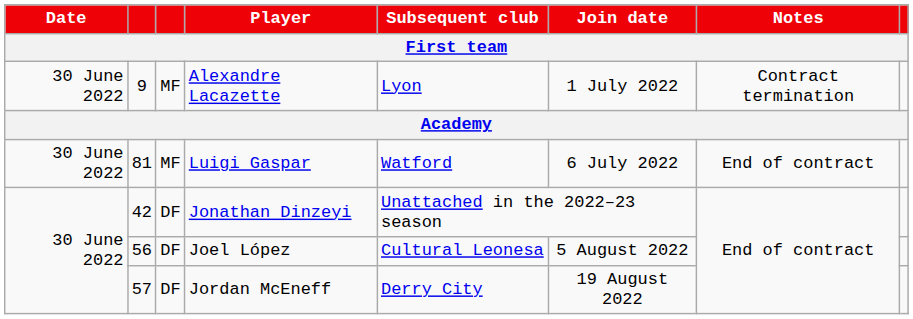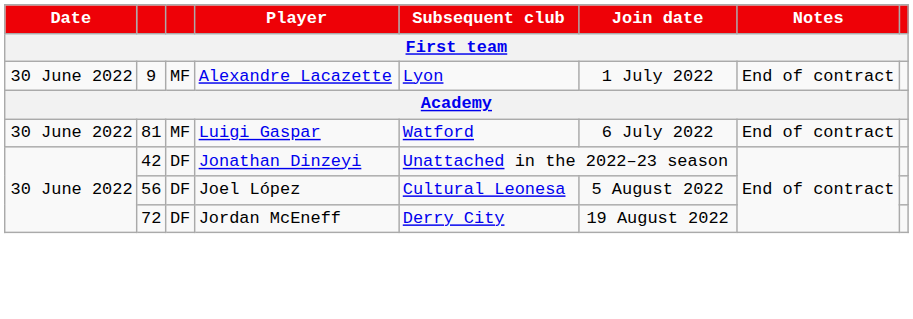Alexandre Lacazette | Notes: Contract termination -> End of contract
Jordan McEneff | column 2: 57 -> 72
